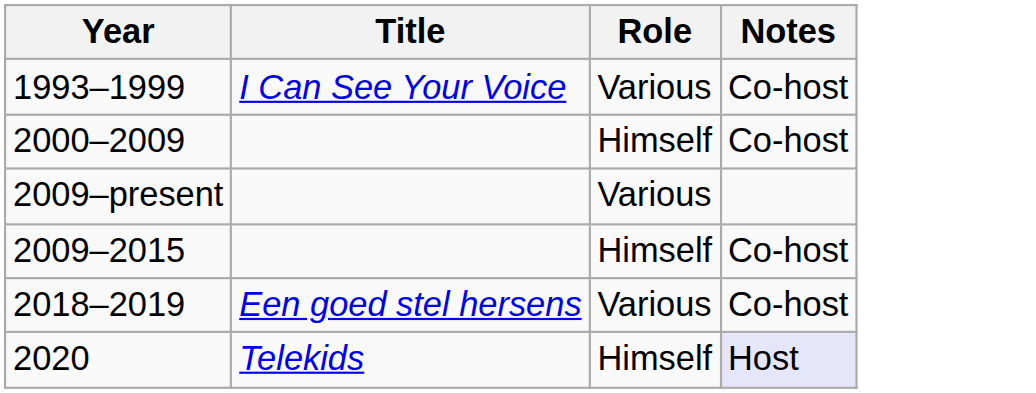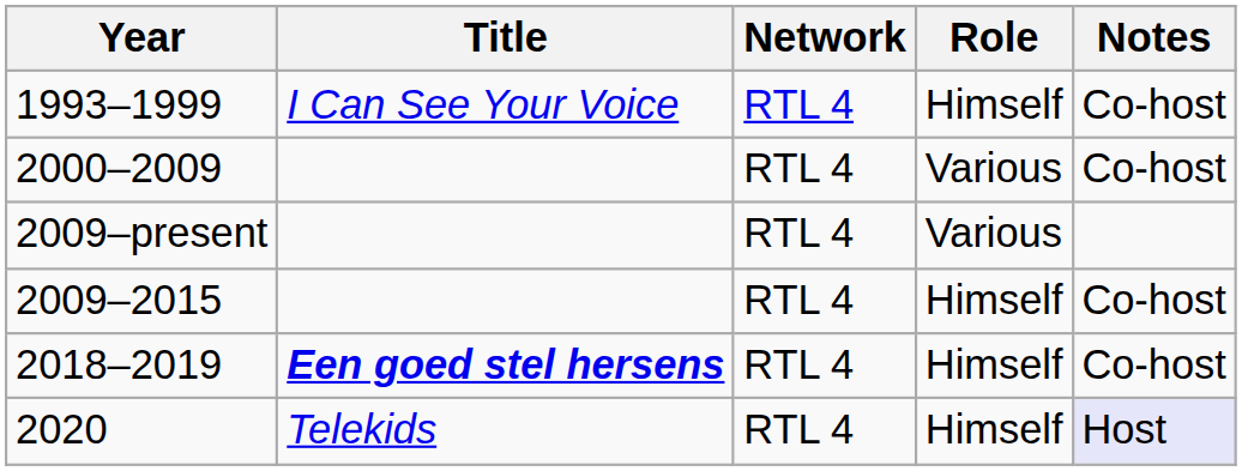+ column: Network | RTL 4 | RTL 4 | RTL 4 | RTL 4 | RTL 4 | RTL 4
1993–1999 | Role: Various -> Himself
2000–2009 | Role: Himself -> Various
2018–2019 | Title: normal -> bold
2018–2019 | Role: Various -> Himself
